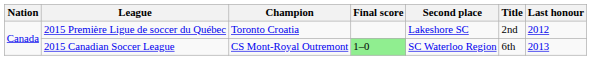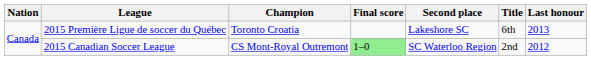2015 Première Ligue de soccer du Québec | Title: 2nd -> 6th
2015 Première Ligue de soccer du Québec | Last honour: 2012 -> 2013
2015 Canadian Soccer League | Title: 6th -> 2nd
2015 Canadian Soccer League | Last honour: 2013 -> 2012
